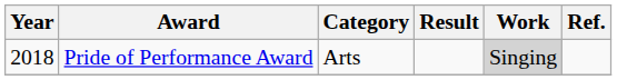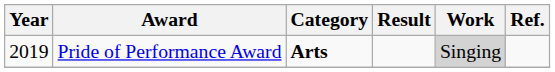Pride of Performance Award | Year: 2018 -> 2019
Pride of Performance Award | Category: normal -> bold
